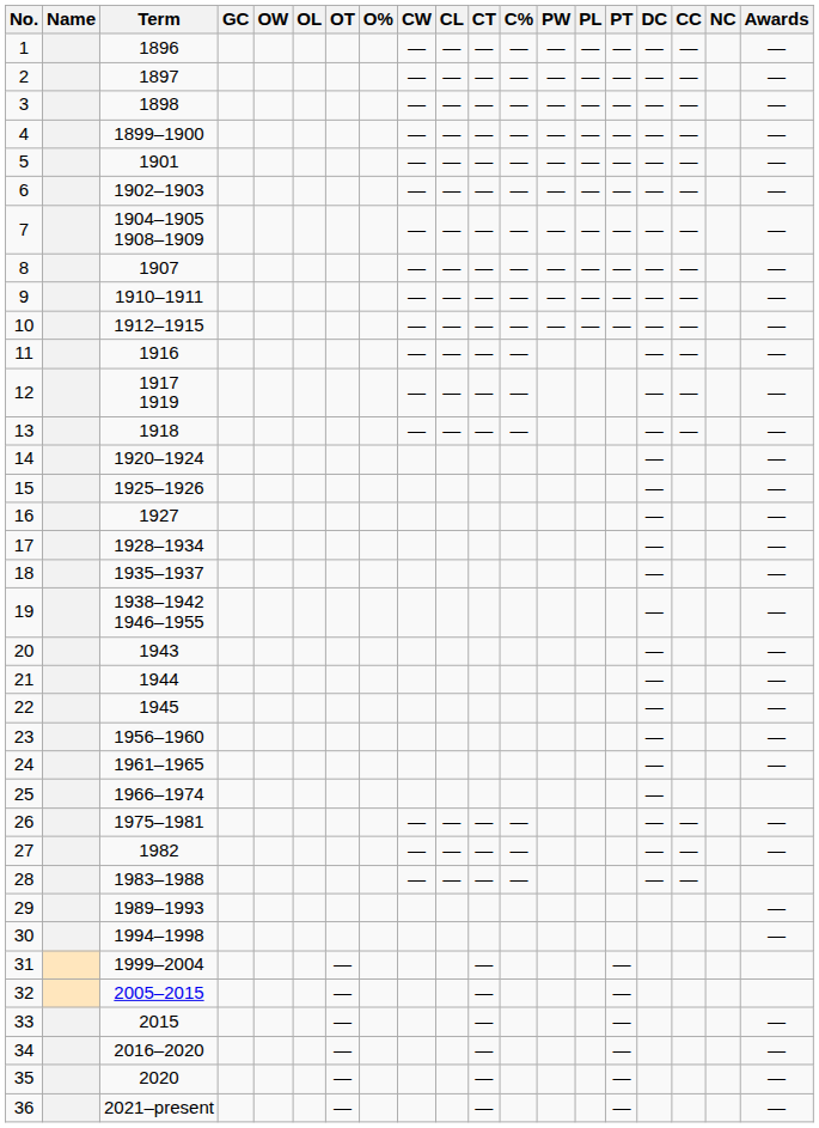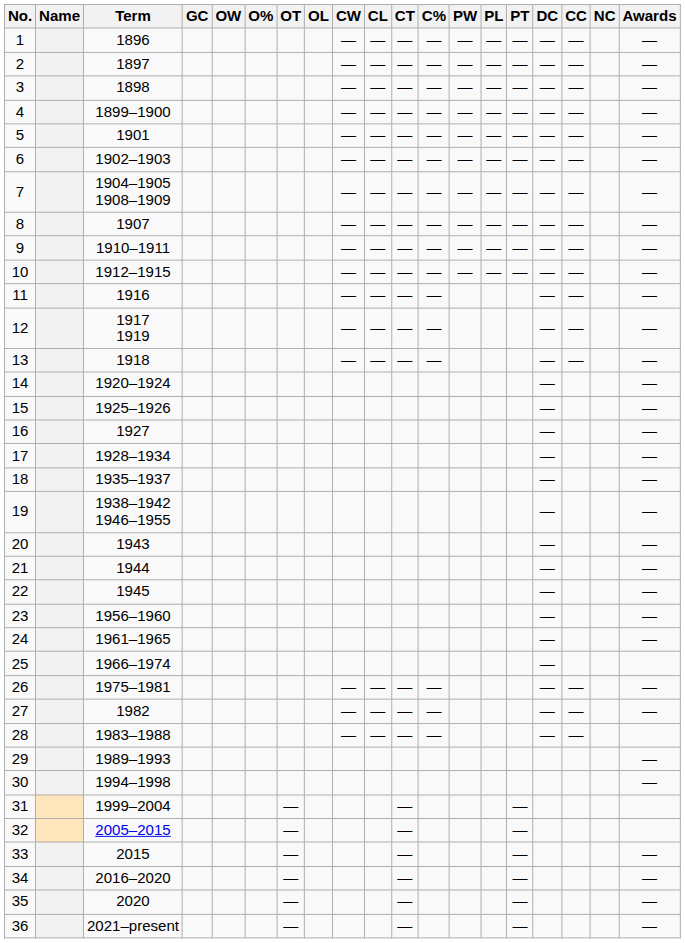columns swapped: OL <-> O%
